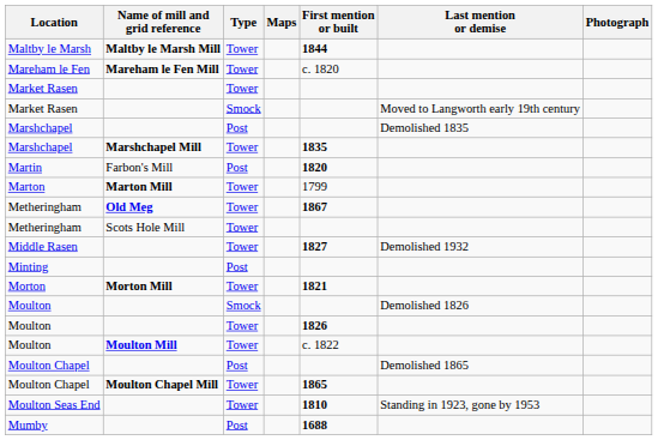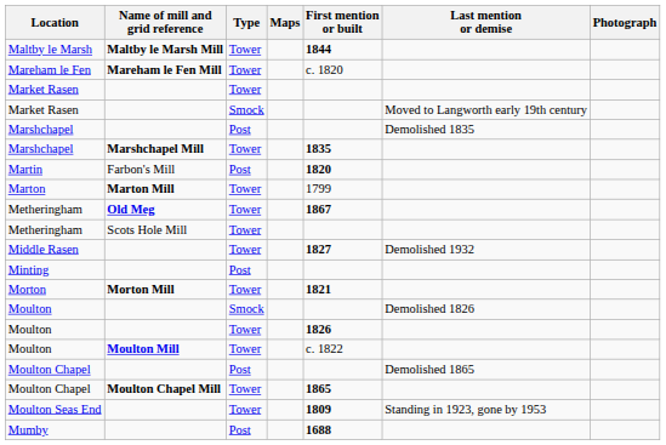Moulton Seas End | First mention or built: 1810 -> 1809
